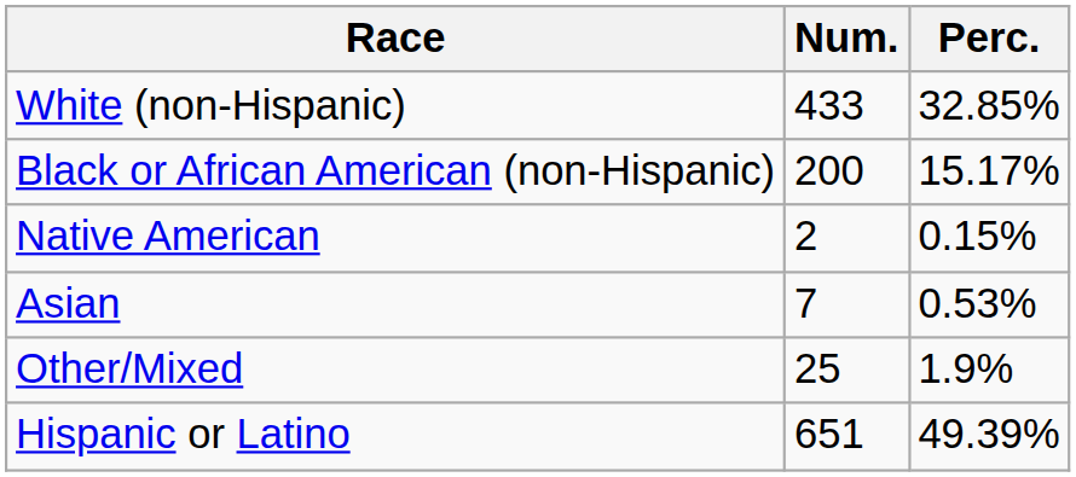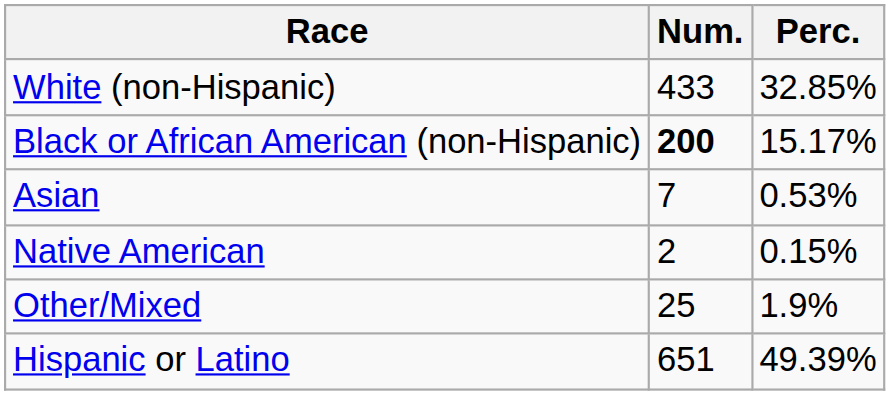Black or African American (non-Hispanic) | Num.: normal -> bold
rows swapped: Native American <-> Asian
